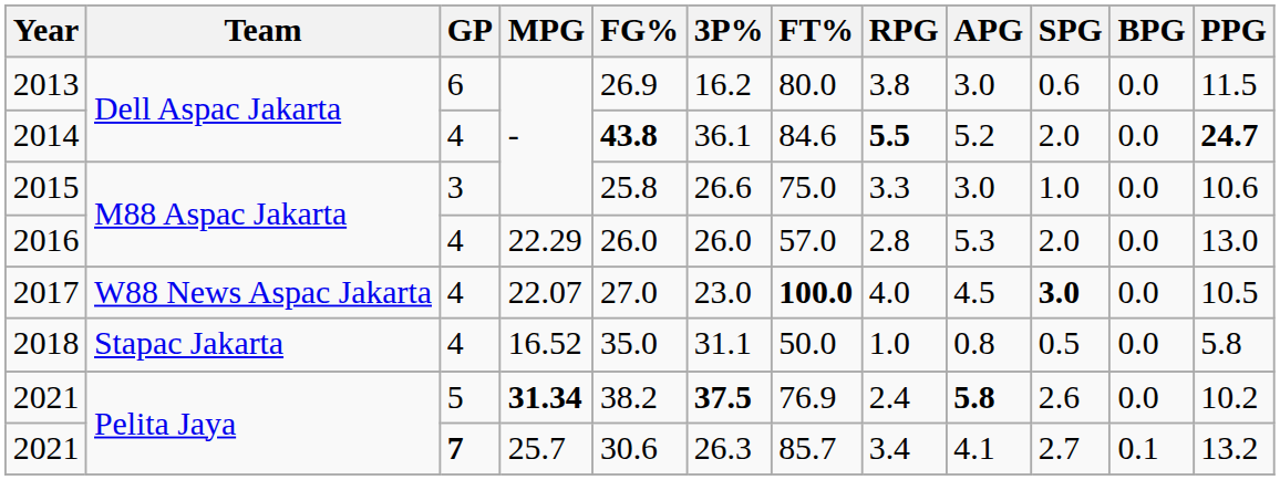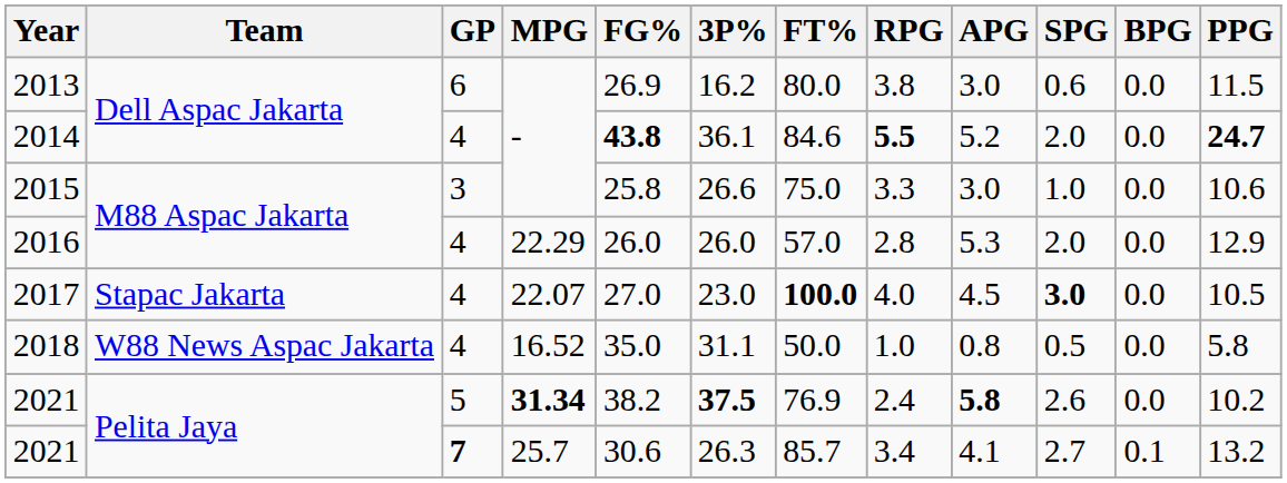2016 | PPG: 13.0 -> 12.9
2017 | Team: W88 News Aspac Jakarta -> Stapac Jakarta
2018 | Team: Stapac Jakarta -> W88 News Aspac Jakarta
